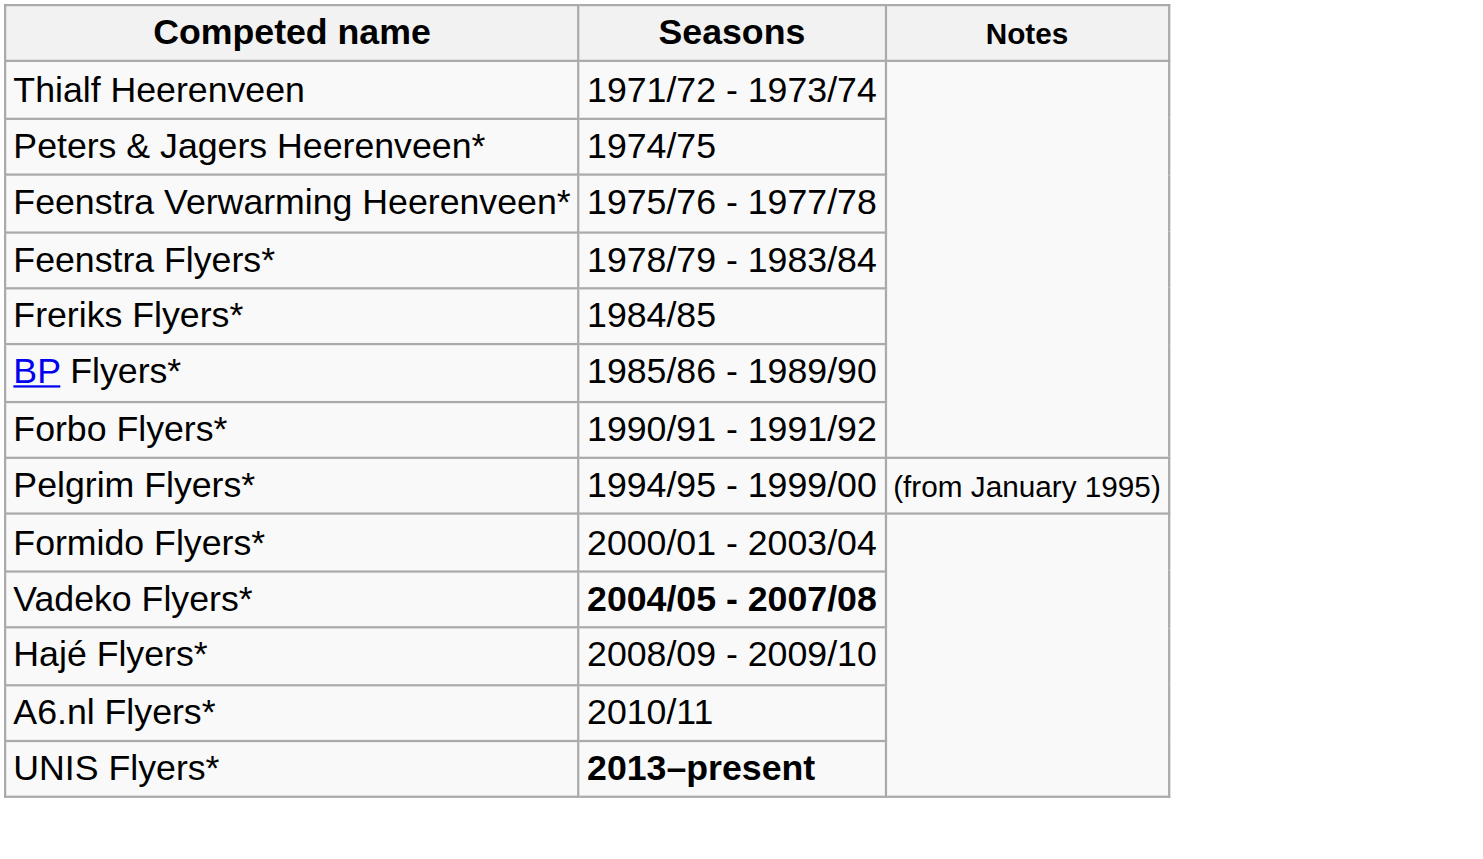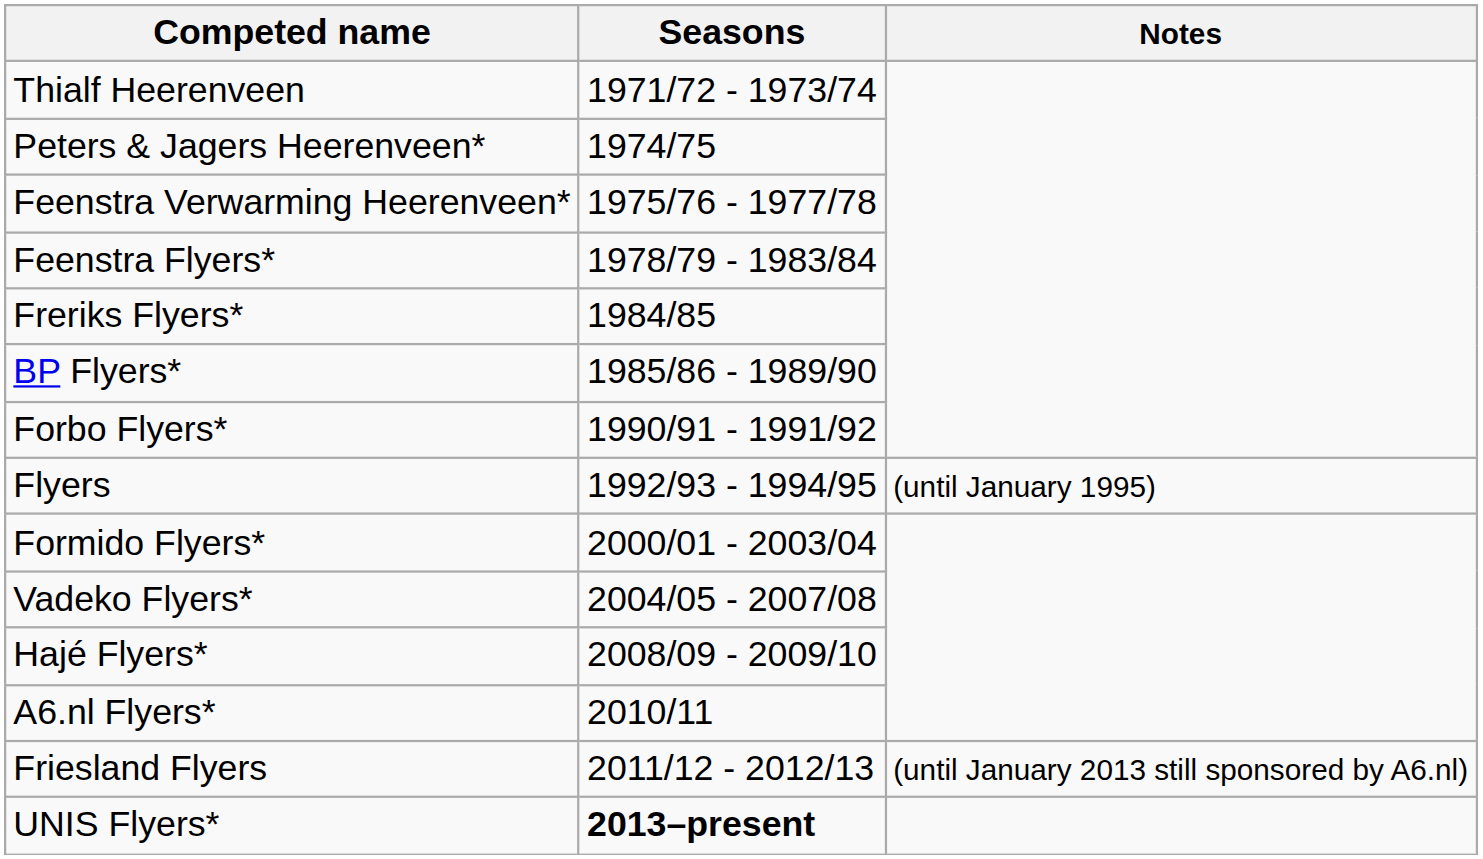+ row: Flyers | 1992/93 - 1994/95 | (until January 1995)
- row: Pelgrim Flyers* | 1994/95 - 1999/00 | (from January 1995)
Vadeko Flyers* | Seasons: bold -> normal
+ row: Friesland Flyers | 2011/12 - 2012/13 | (until January 2013 still sponsored by A6.nl)
